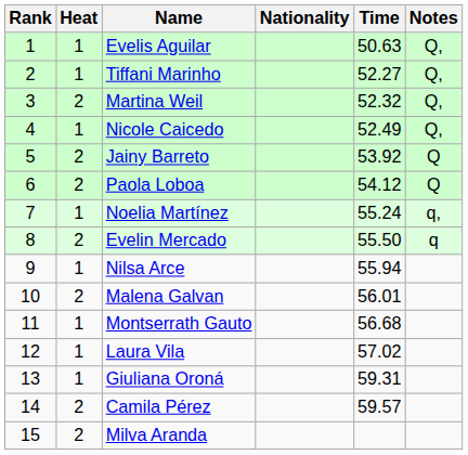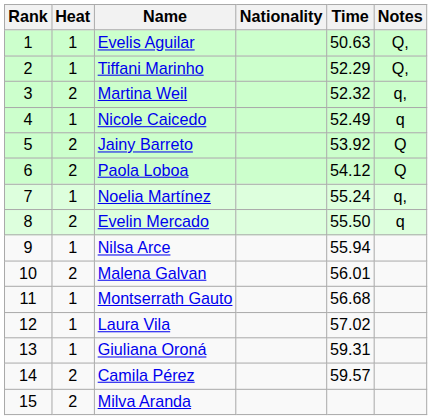Tiffani Marinho | Time: 52.27 -> 52.29
Martina Weil | Notes: Q, -> q,
Nicole Caicedo | Notes: Q, -> q
